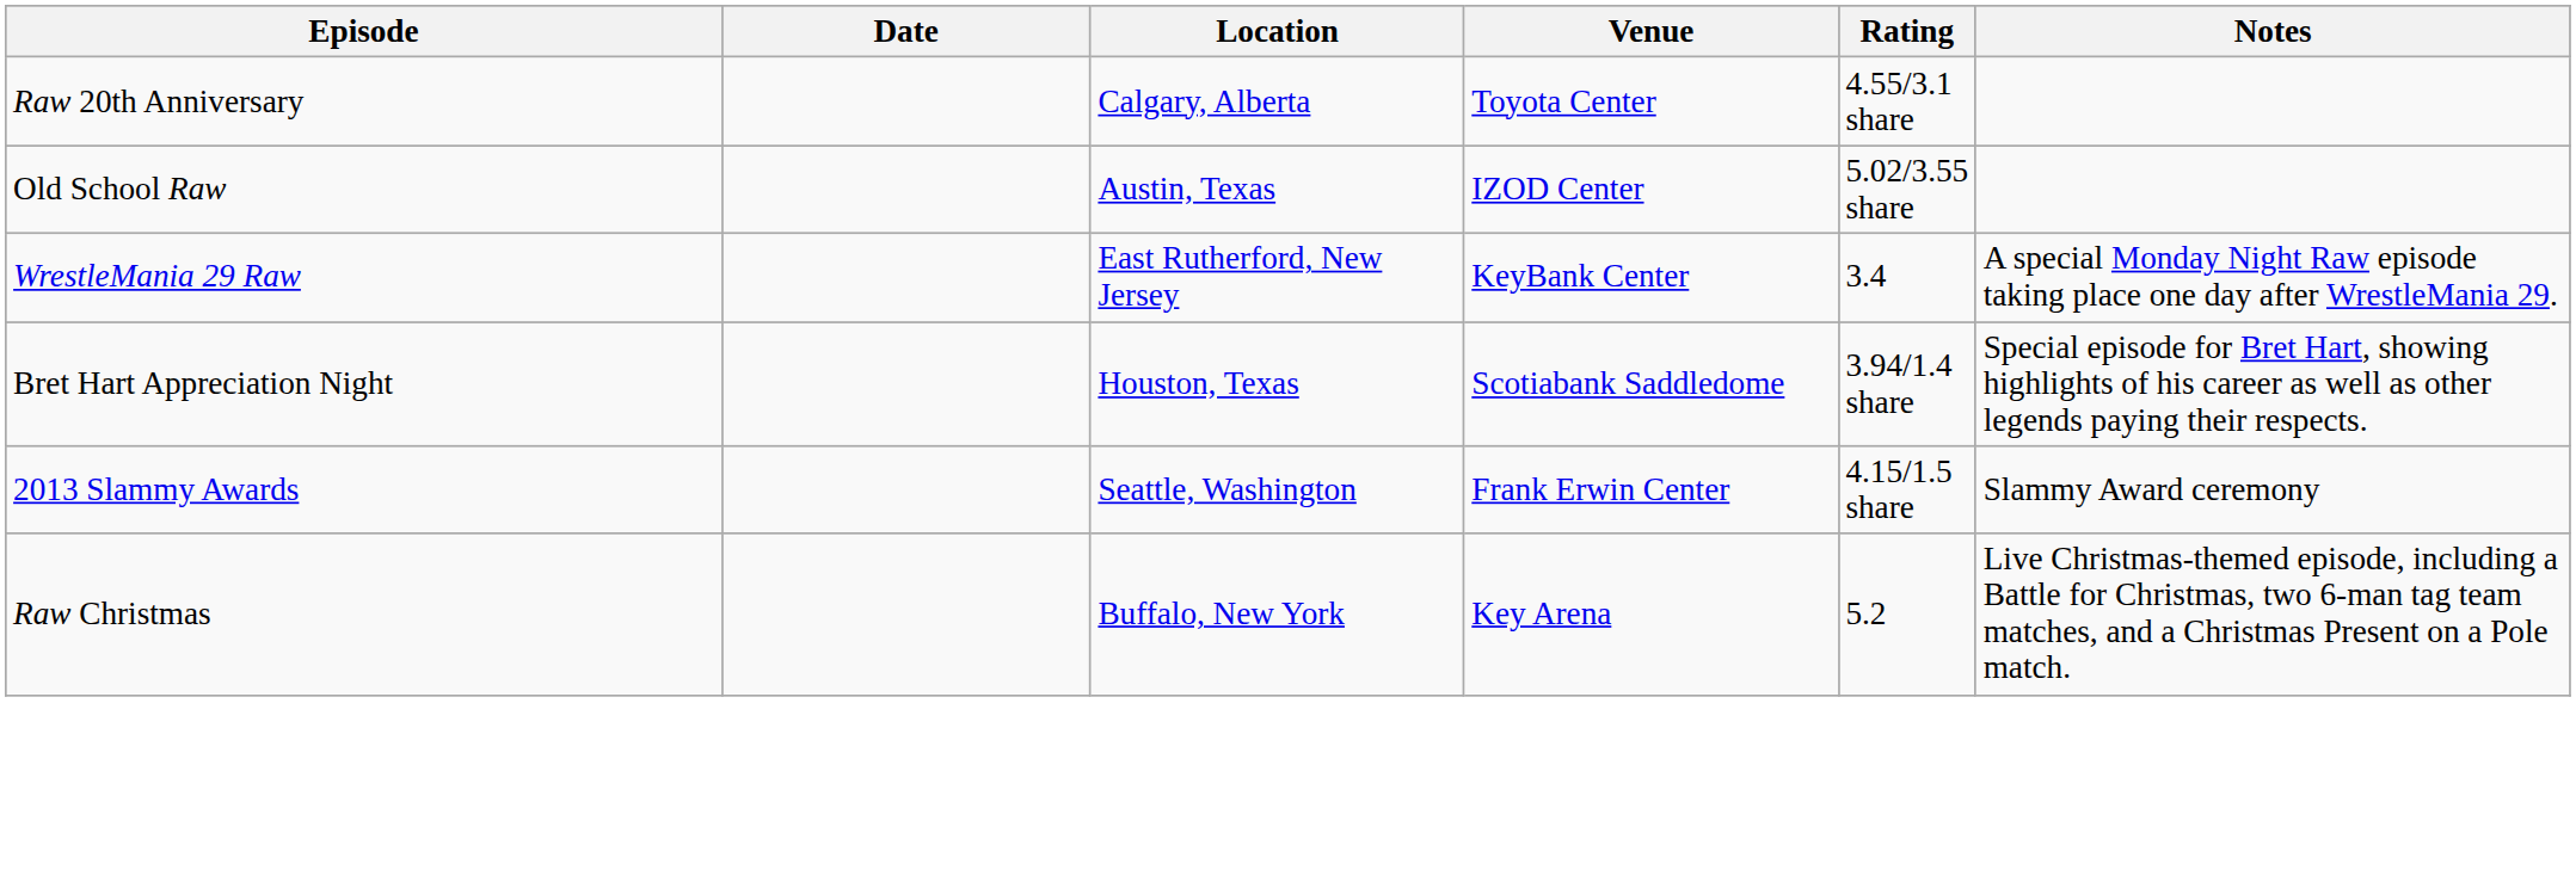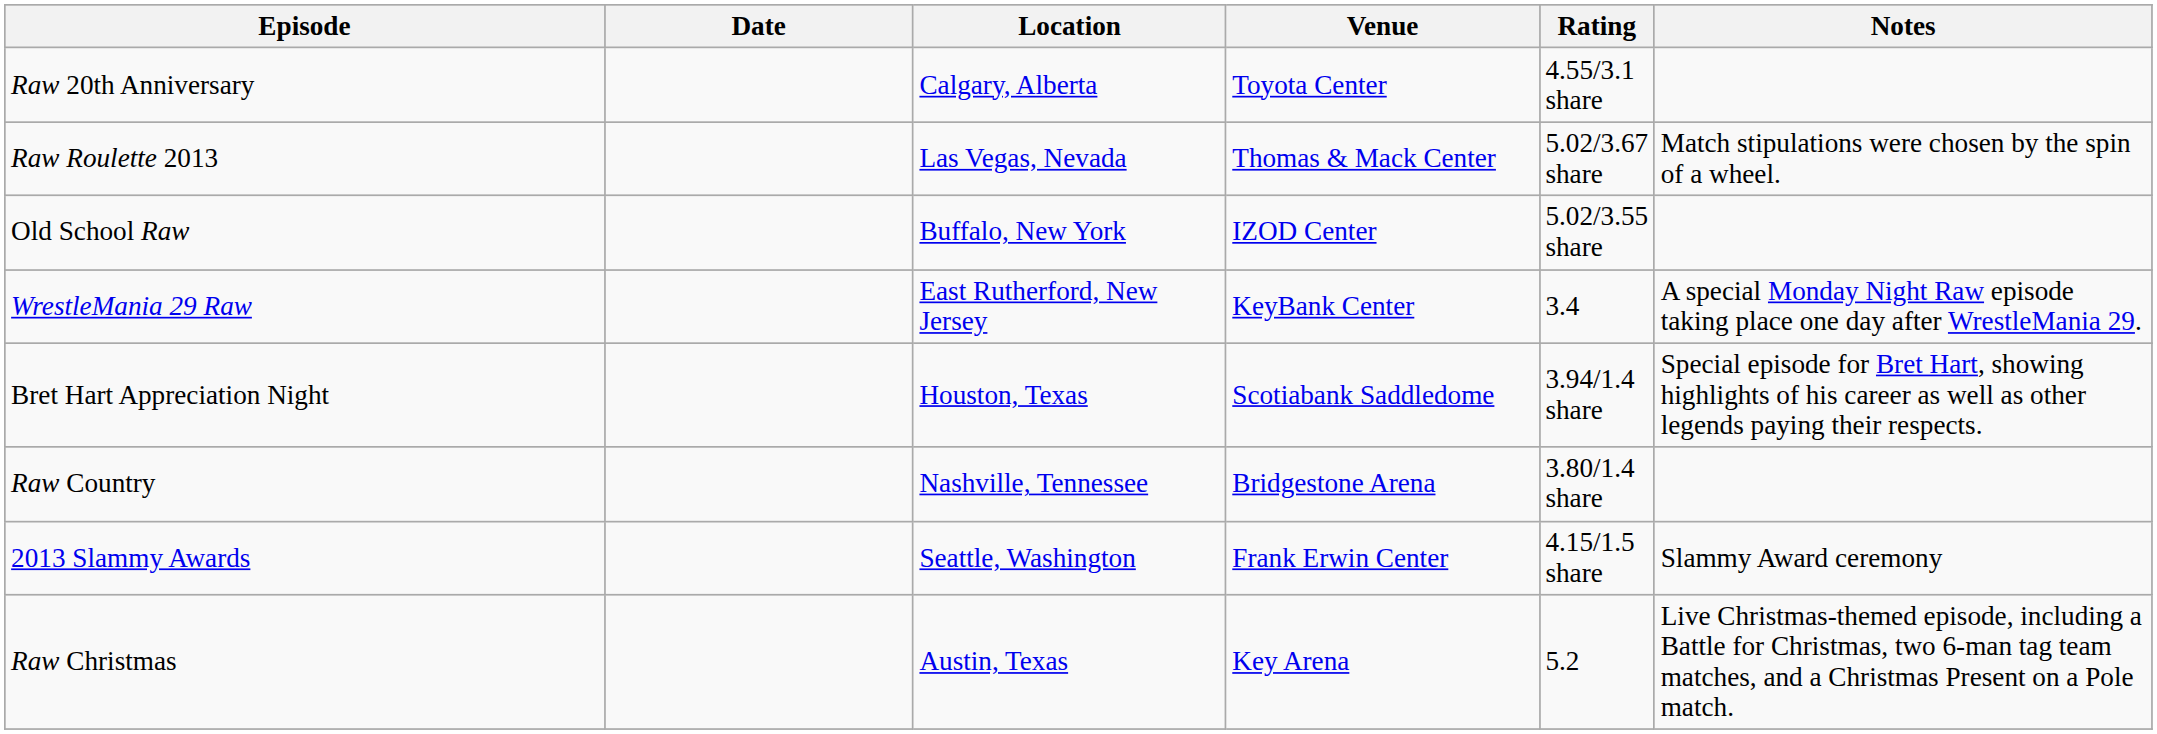+ row: Raw Roulette 2013 | Las Vegas, Nevada | Thomas & Mack Center | 5.02/3.67 share | Match stipulations were chosen by the spin of a wheel.
Old School Raw | Location: Austin, Texas -> Buffalo, New York
+ row: Raw Country | Nashville, Tennessee | Bridgestone Arena | 3.80/1.4 share
Raw Christmas | Location: Buffalo, New York -> Austin, Texas
